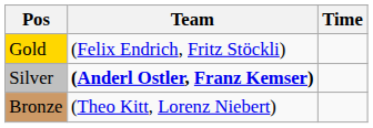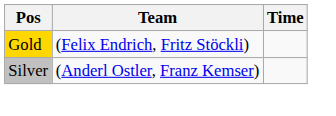Silver | Team: bold -> normal
- row: Bronze | (Theo Kitt, Lorenz Niebert)
